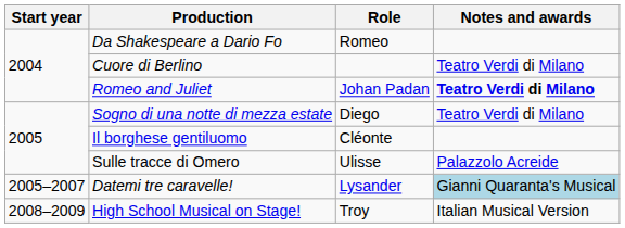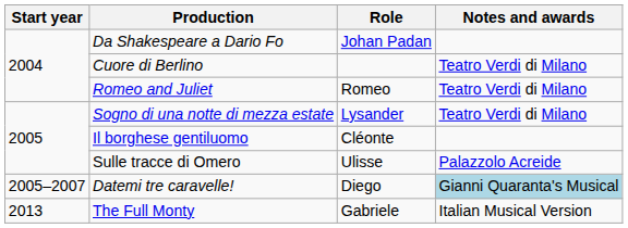Da Shakespeare a Dario Fo | Role: Romeo -> Johan Padan
Romeo and Juliet | Role: Johan Padan -> Romeo
Romeo and Juliet | Notes and awards: bold -> normal
Sogno di una notte di mezza estate | Role: Diego -> Lysander
Datemi tre caravelle! | Role: Lysander -> Diego
- row: 2008–2009 | High School Musical on Stage! | Troy | Italian Musical Version
+ row: 2013 | The Full Monty | Gabriele | Italian Musical Version
